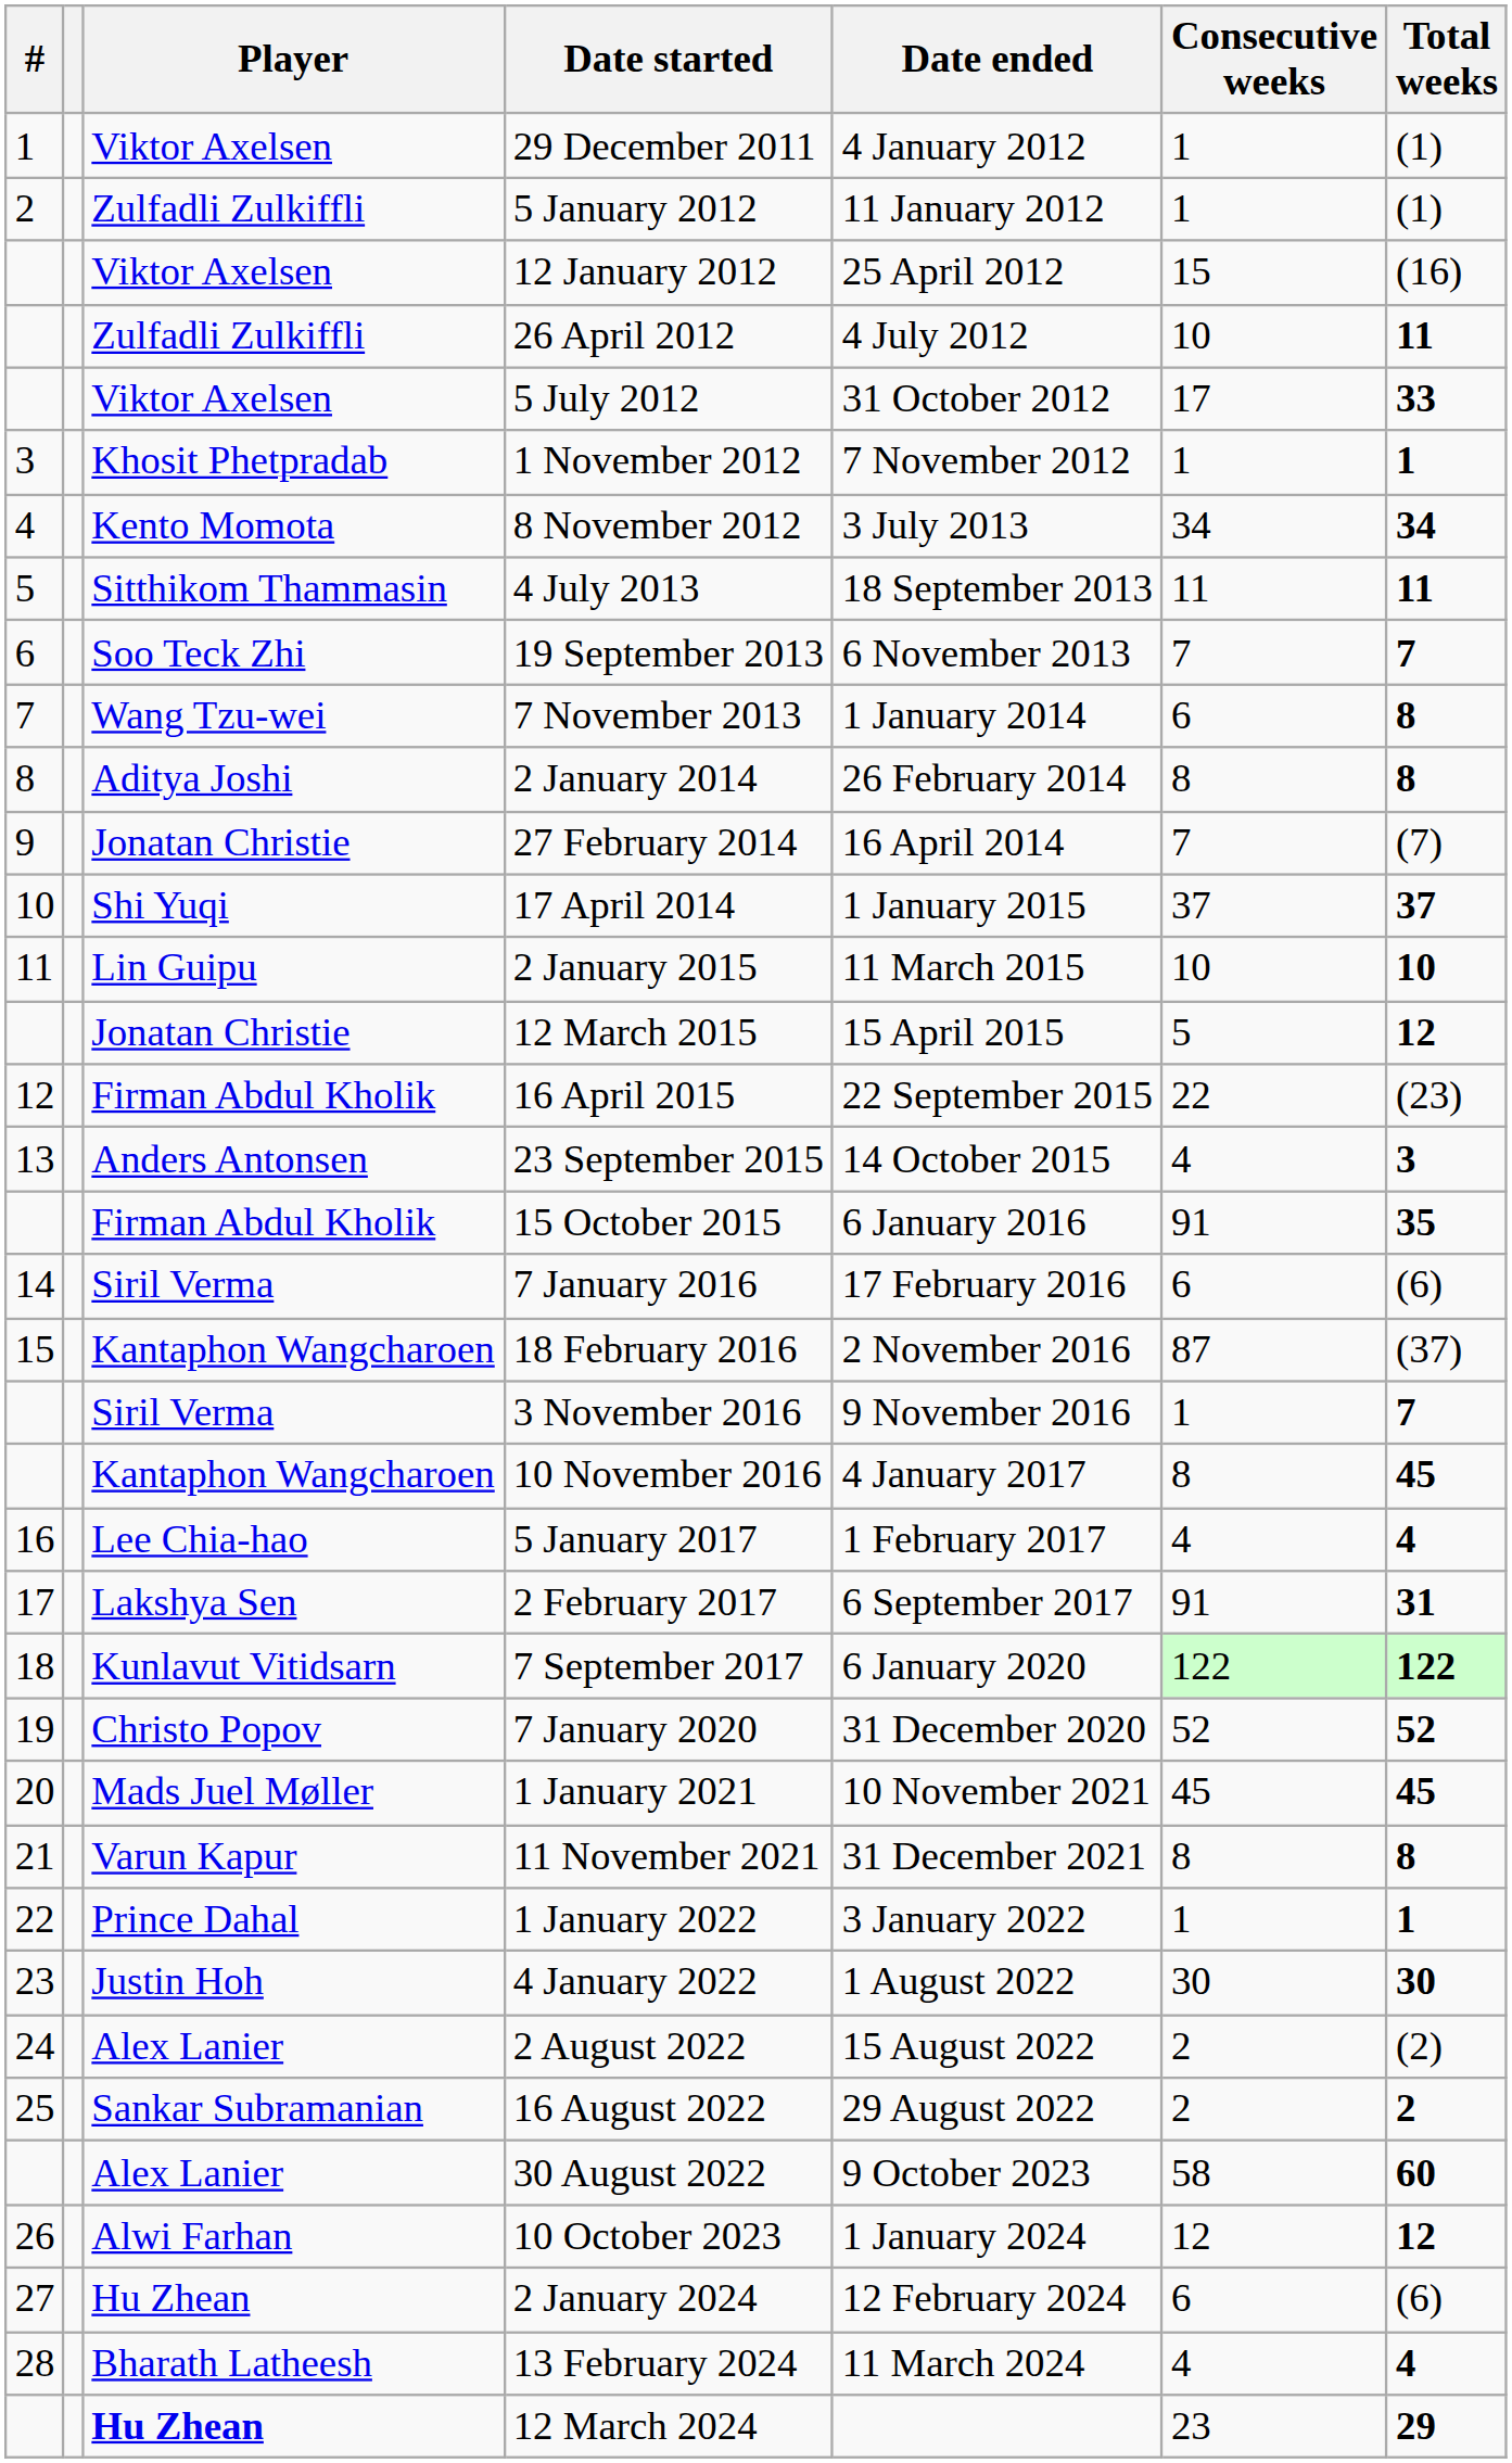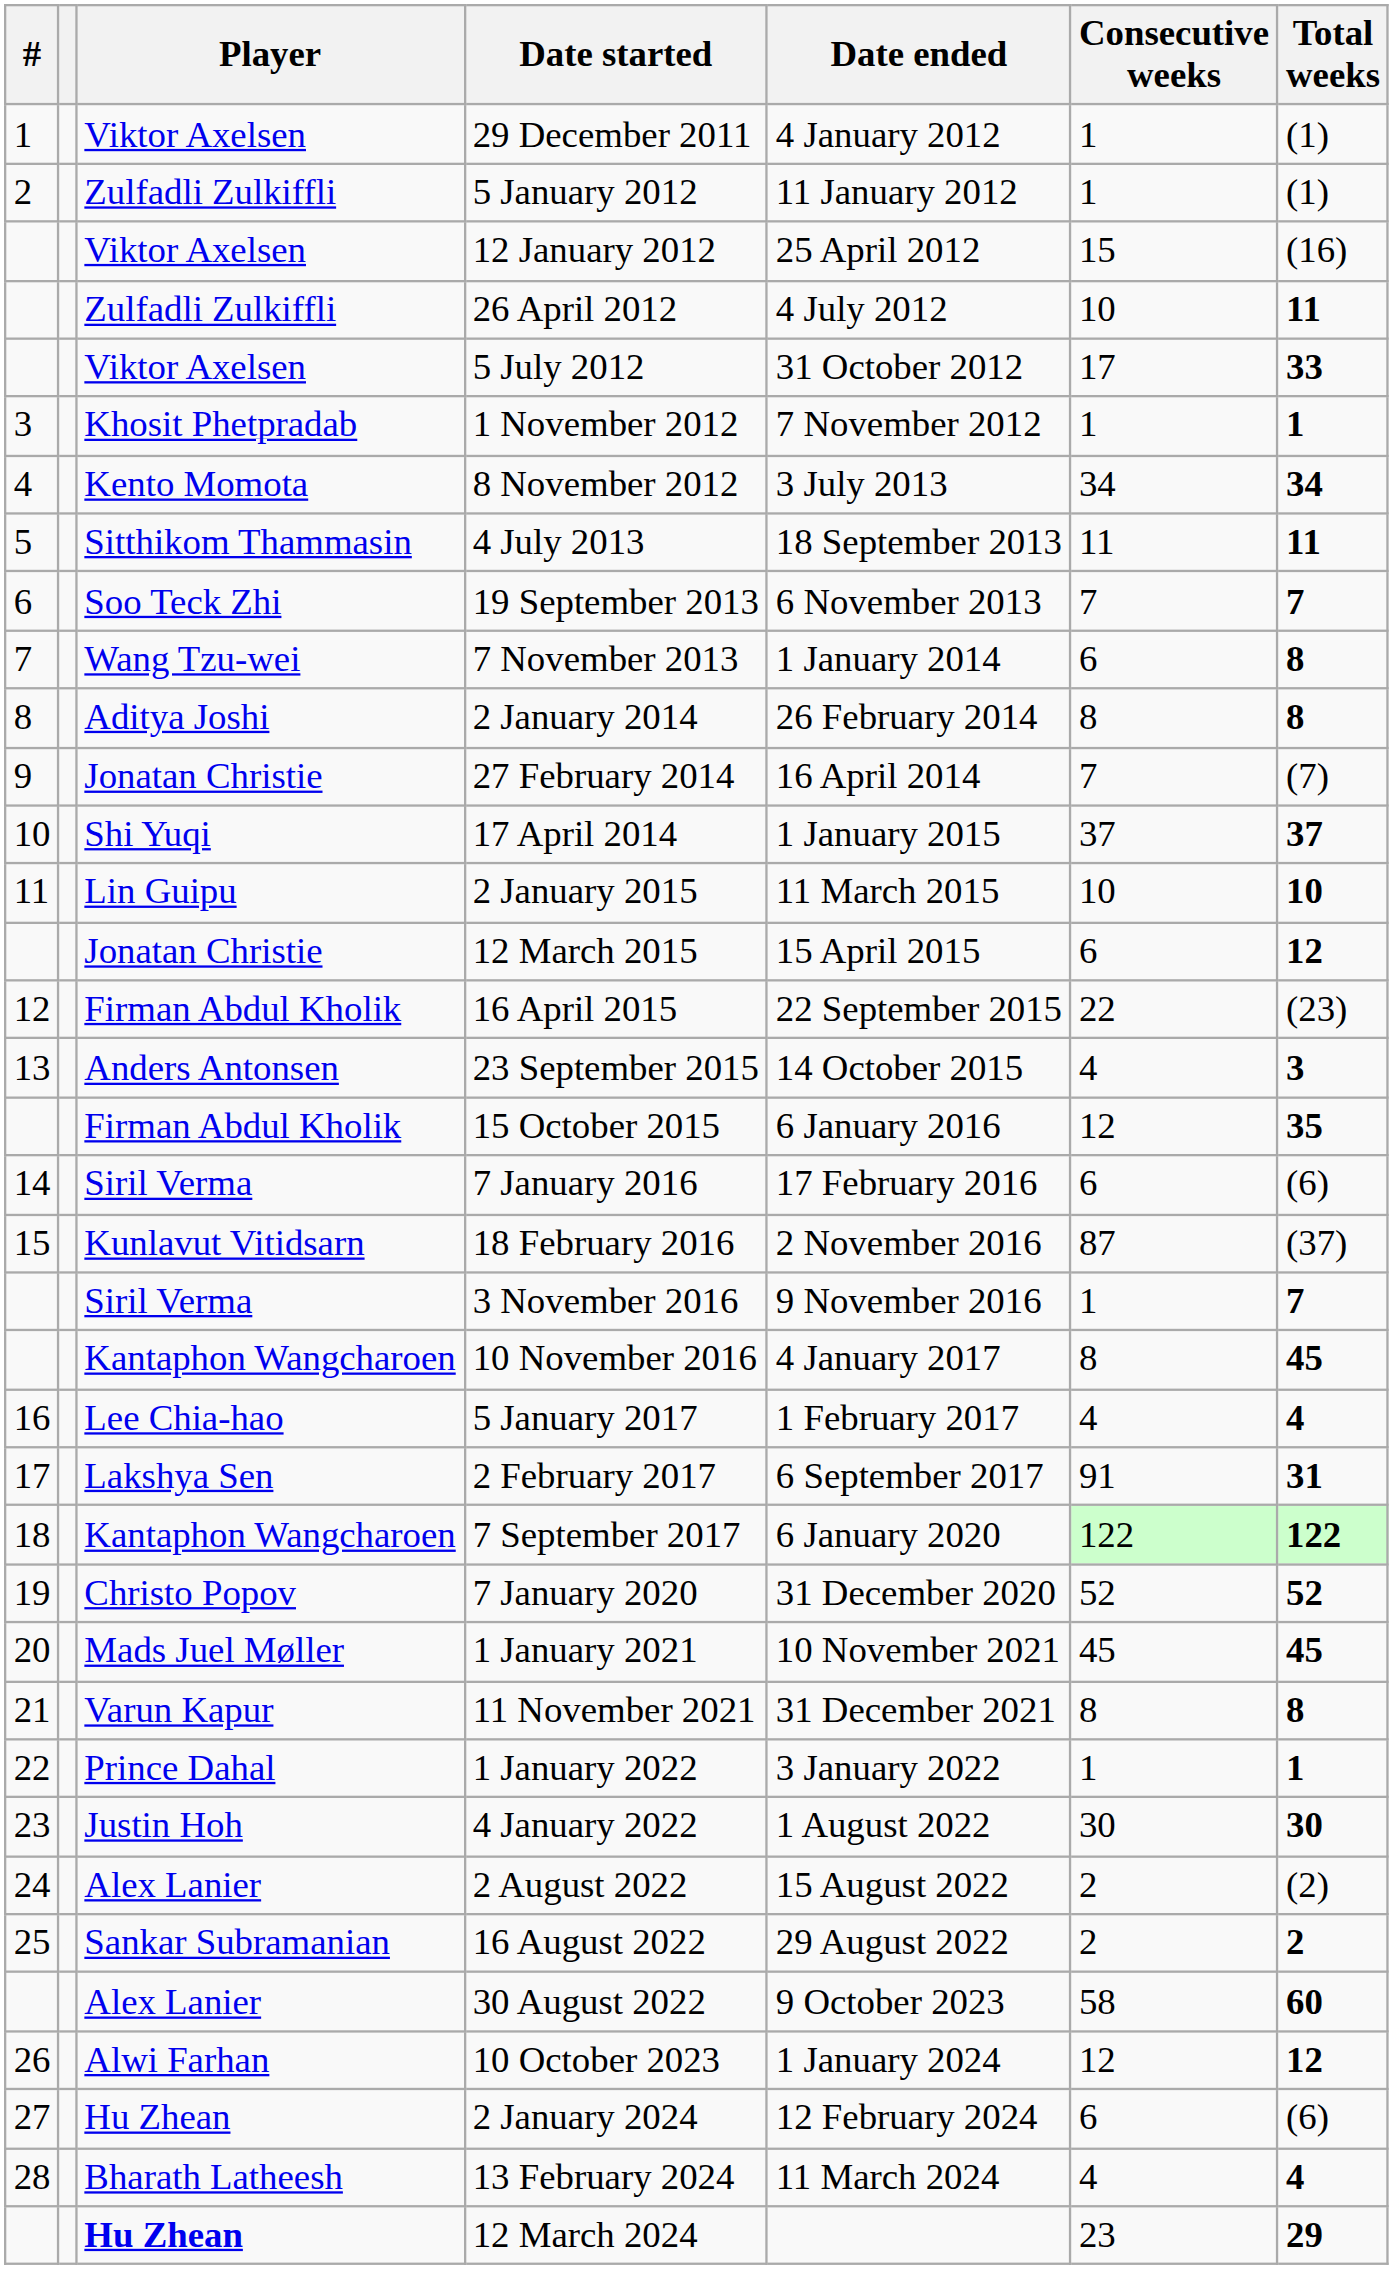12 March 2015 | Consecutive weeks: 5 -> 6
15 October 2015 | Consecutive weeks: 91 -> 12
18 February 2016 | Player: Kantaphon Wangcharoen -> Kunlavut Vitidsarn
7 September 2017 | Player: Kunlavut Vitidsarn -> Kantaphon Wangcharoen
